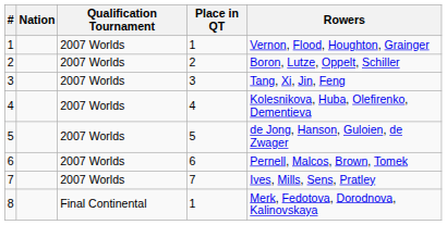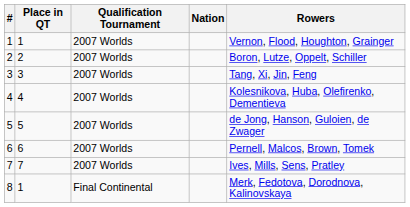columns swapped: Nation <-> Place in QT
